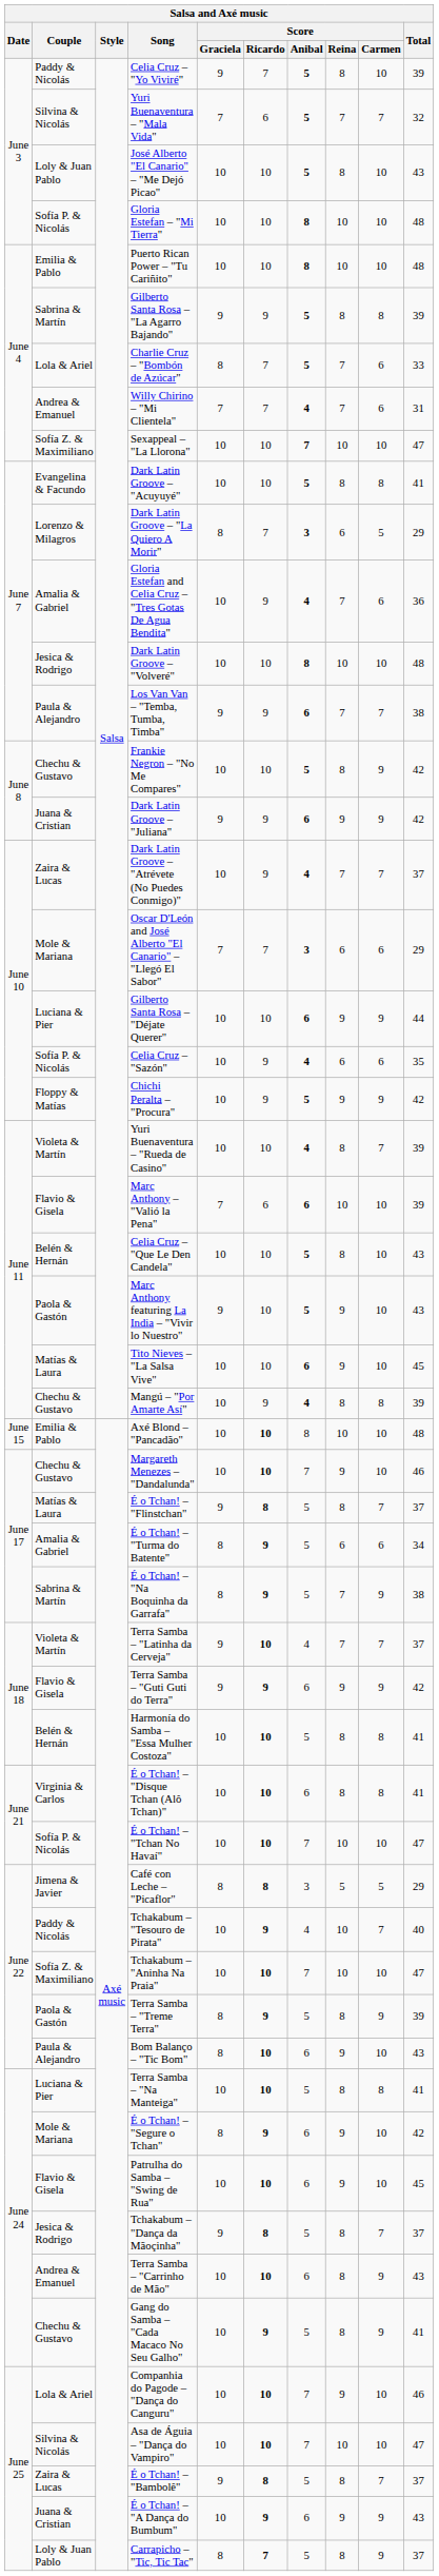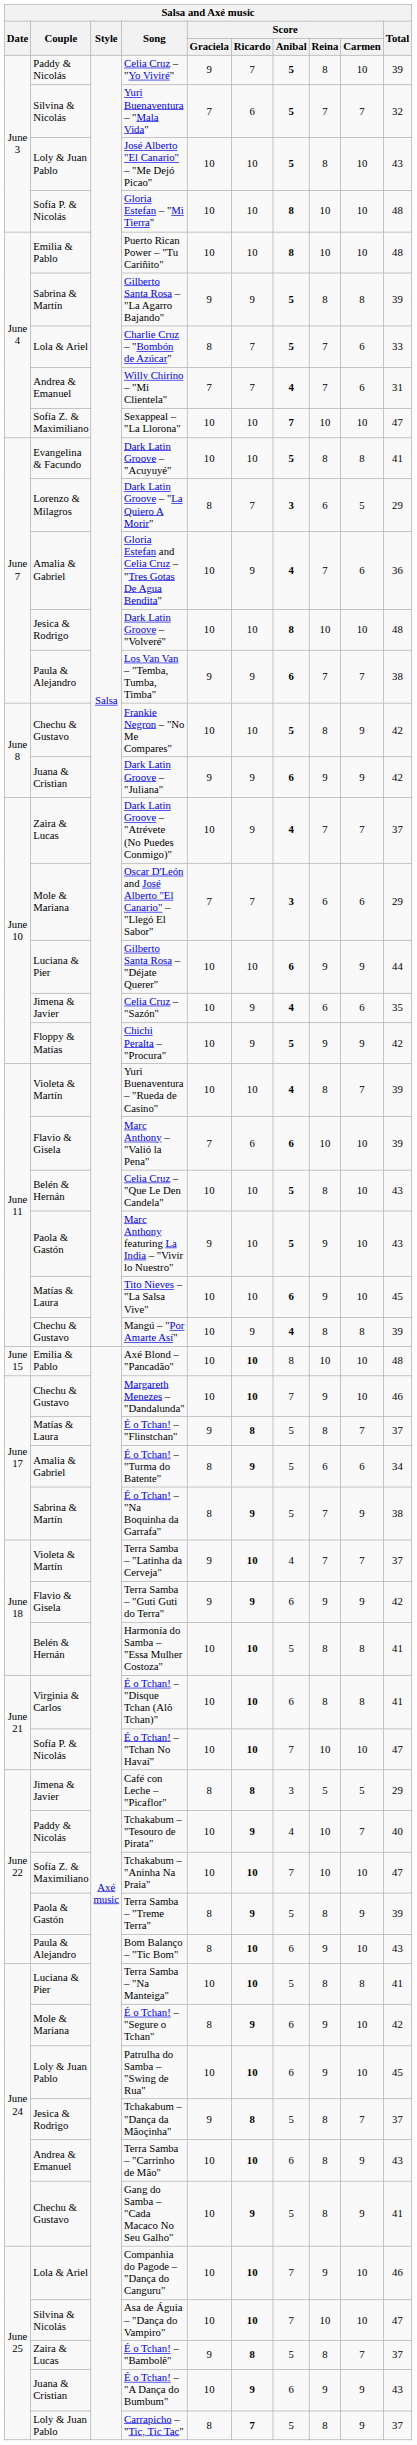Celia Cruz – "Sazón" | Couple: Sofía P. & Nicolás -> Jimena & Javier
Patrulha do Samba – "Swing de Rua" | Couple: Flavio & Gisela -> Loly & Juan Pablo
